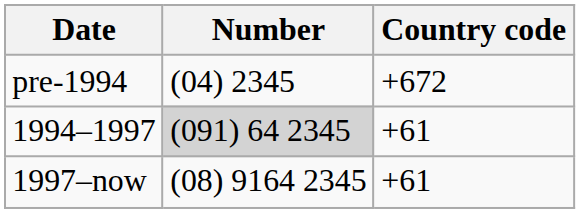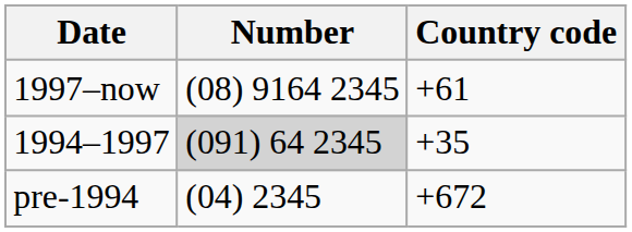rows swapped: pre-1994 <-> 1997–now
1994–1997 | Country code: +61 -> +35
